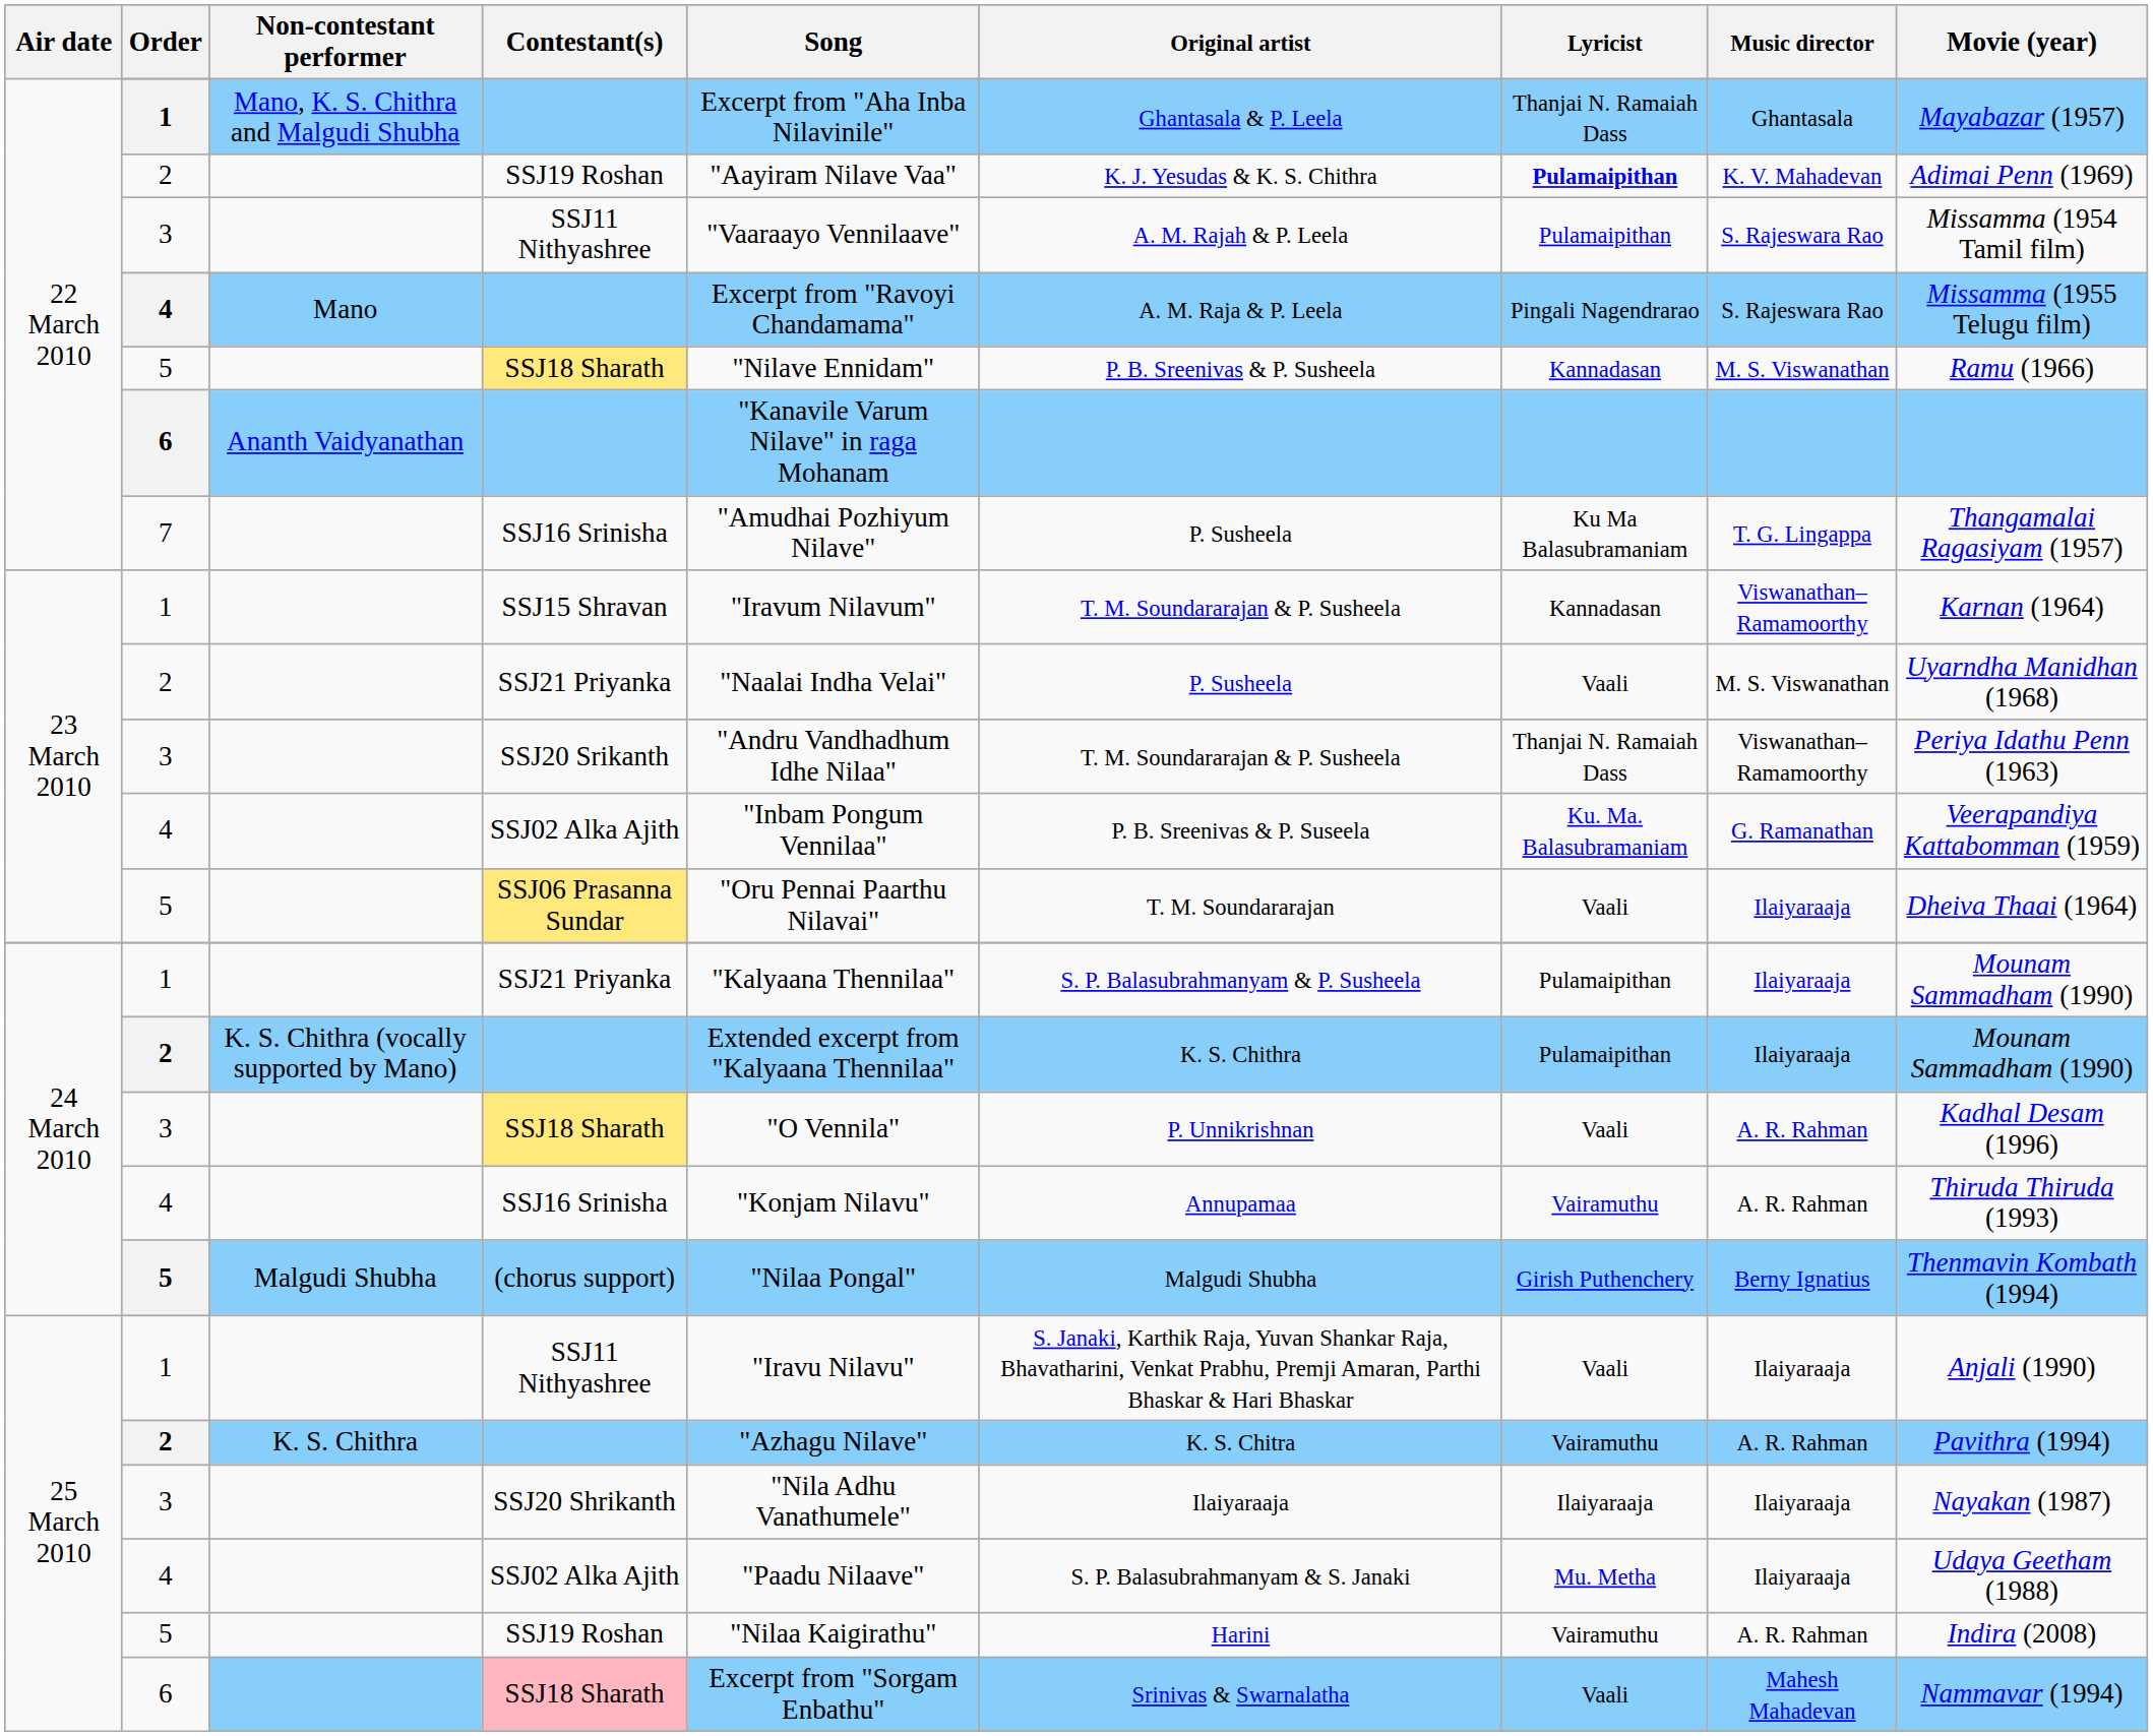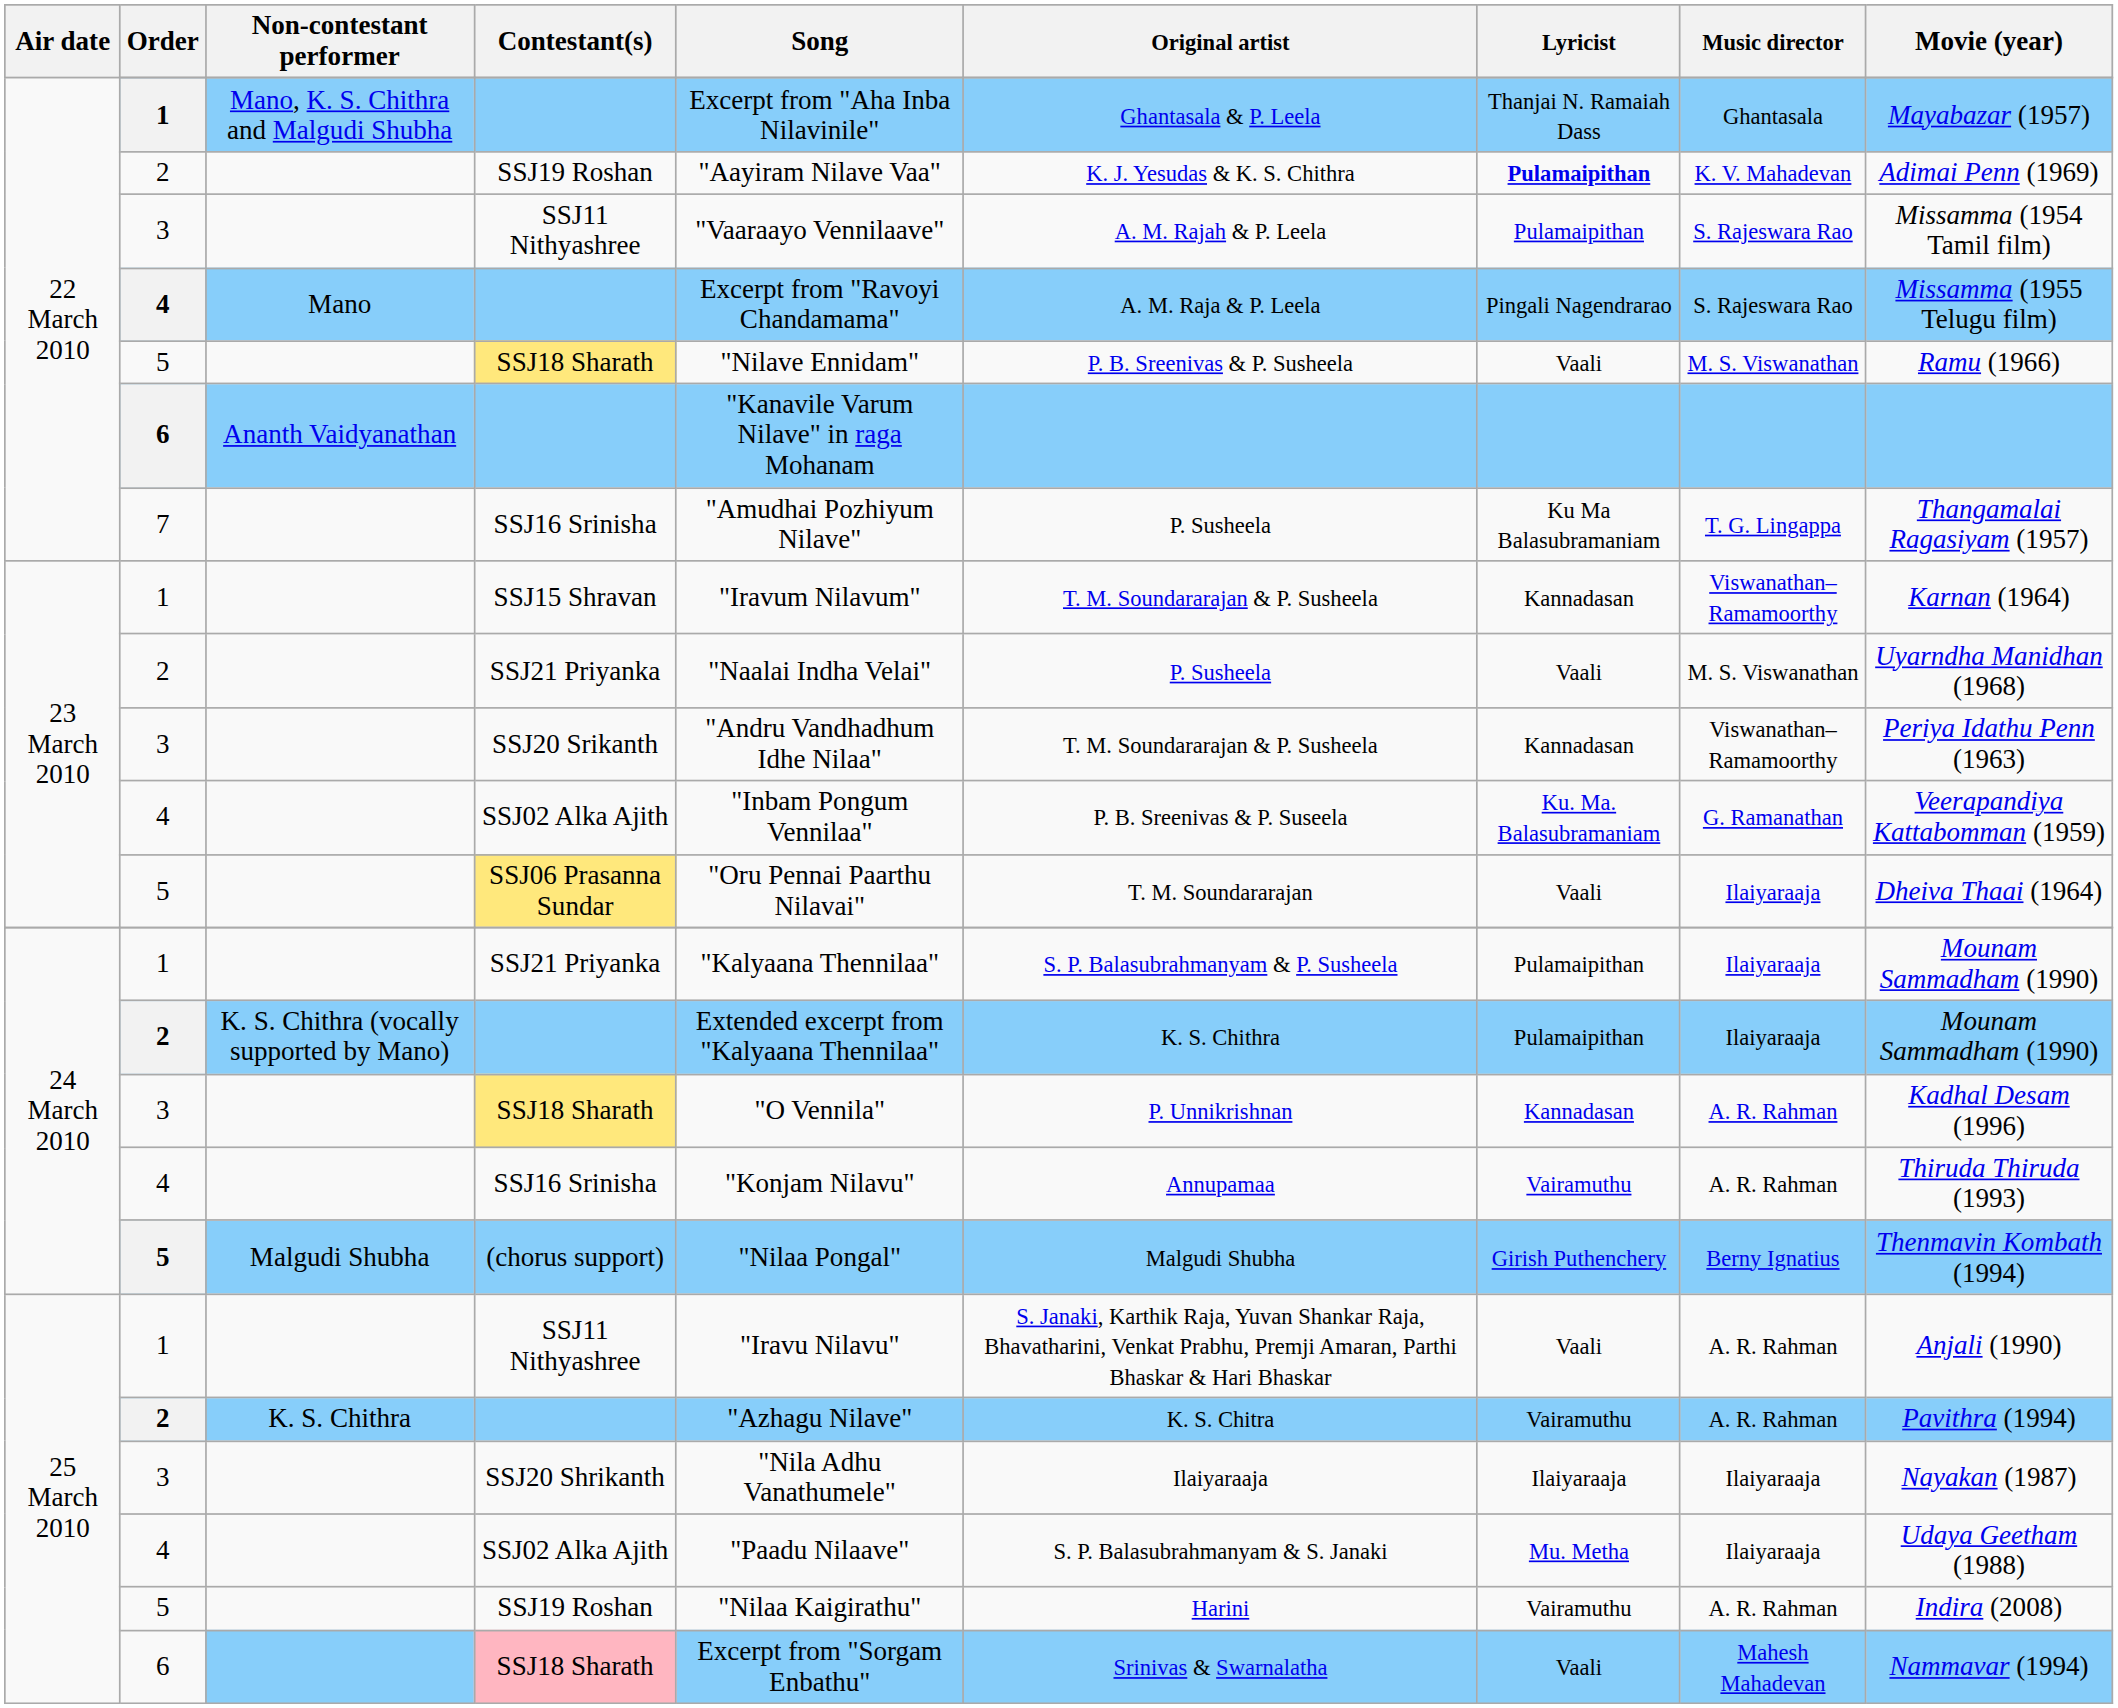5 / SSJ18 Sharath | Lyricist: Kannadasan -> Vaali
SSJ20 Srikanth | Lyricist: Thanjai N. Ramaiah Dass -> Kannadasan
3 / SSJ18 Sharath | Lyricist: Vaali -> Kannadasan
1 / SSJ11 Nithyashree | Music director: Ilaiyaraaja -> A. R. Rahman
